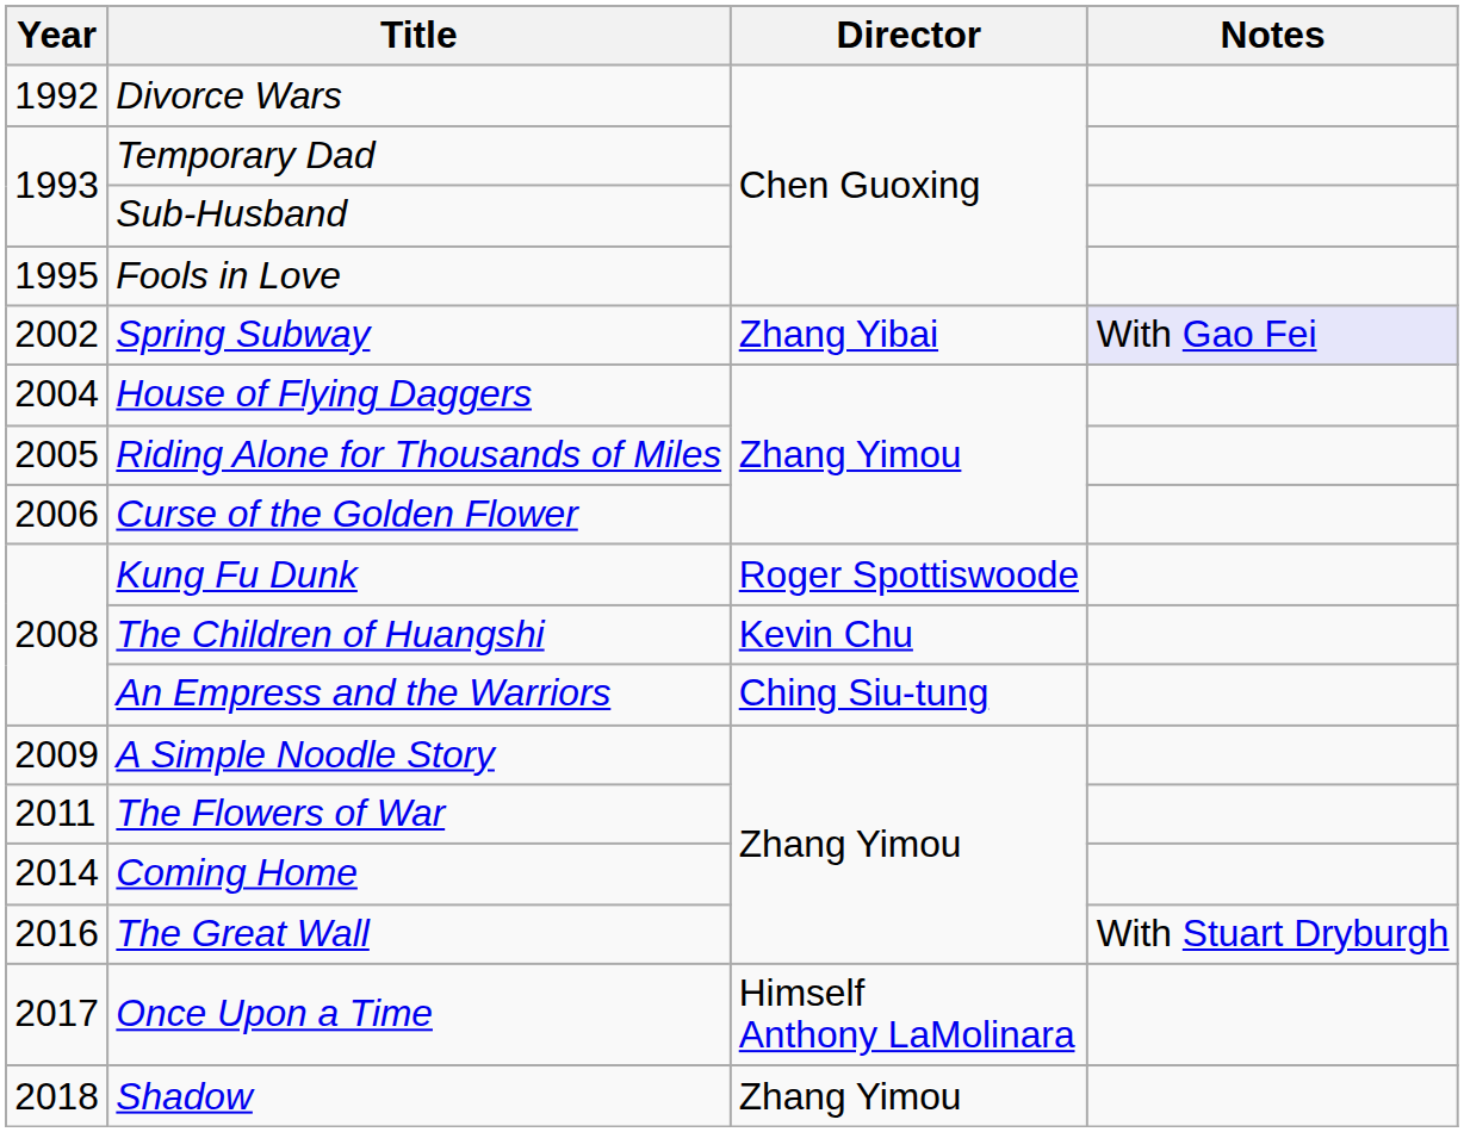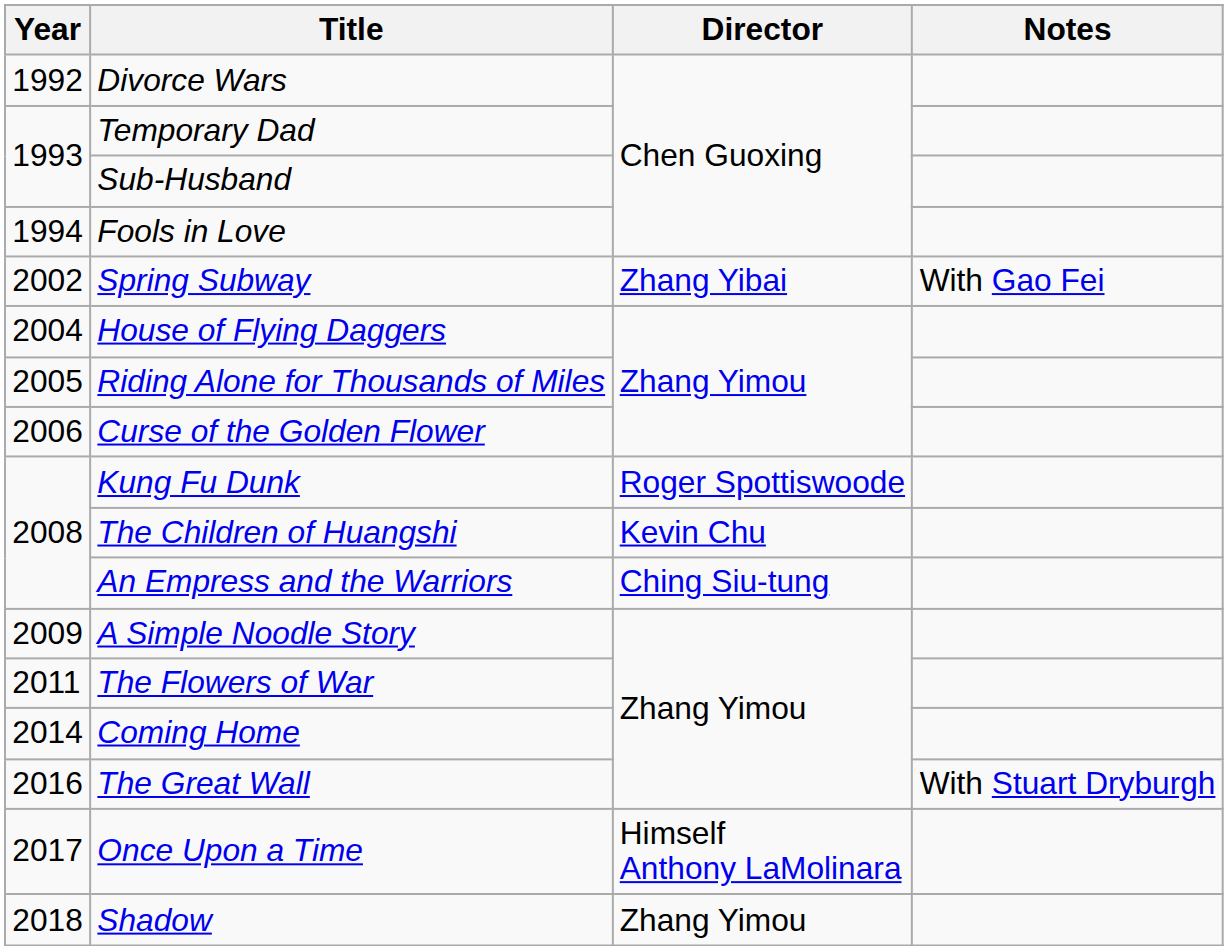Fools in Love | Year: 1995 -> 1994
Spring Subway | Notes: lavender background -> no background
